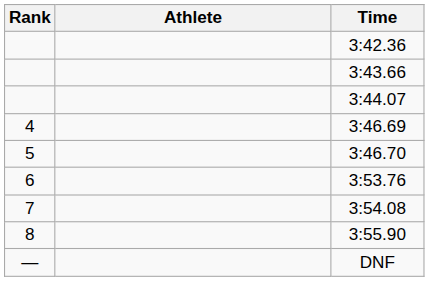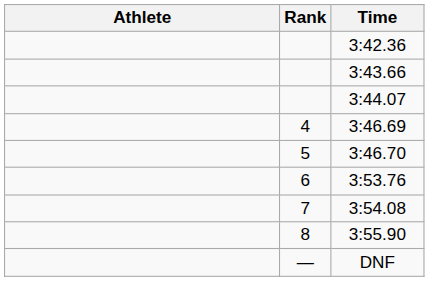columns swapped: Rank <-> Athlete
